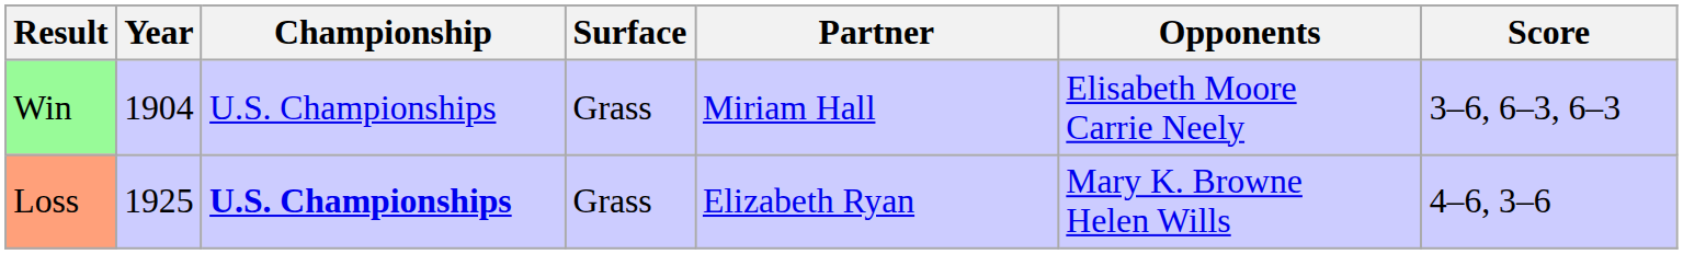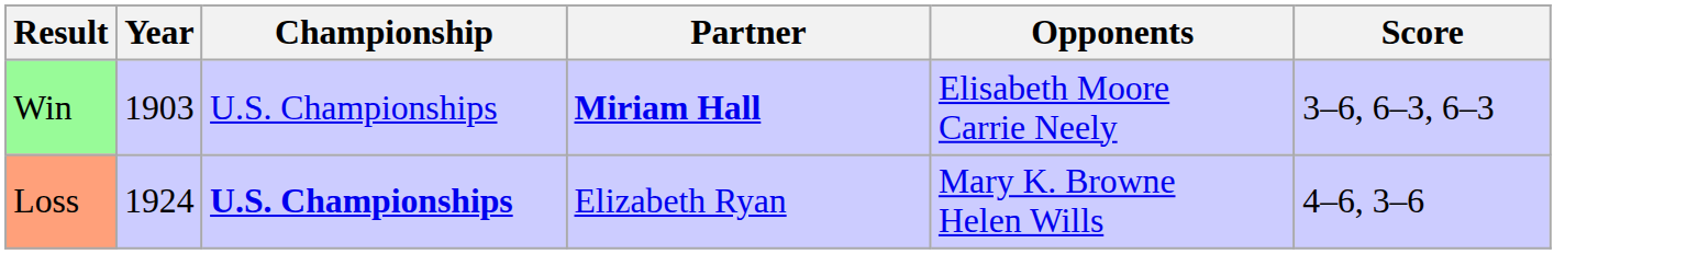- column: Surface | Grass | Grass
Win | Year: 1904 -> 1903
Win | Partner: normal -> bold
Loss | Year: 1925 -> 1924
